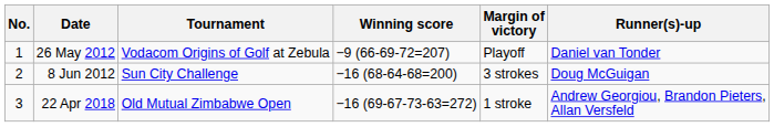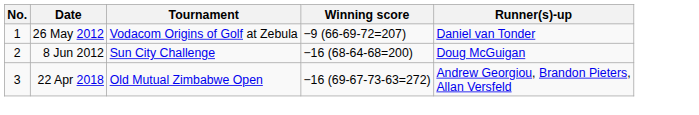- column: Margin of victory | Playoff | 3 strokes | 1 stroke
